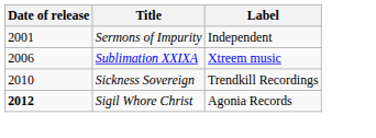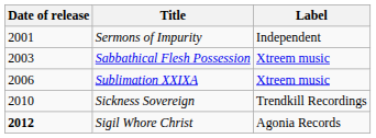+ row: 2003 | Sabbathical Flesh Possession | Xtreem music
